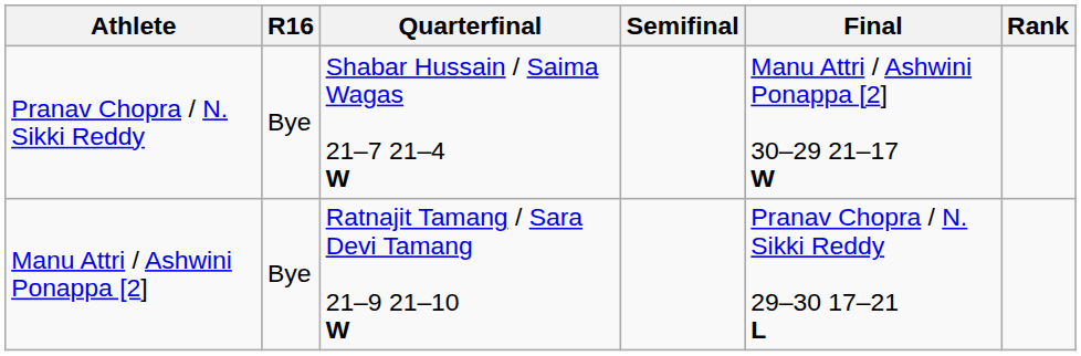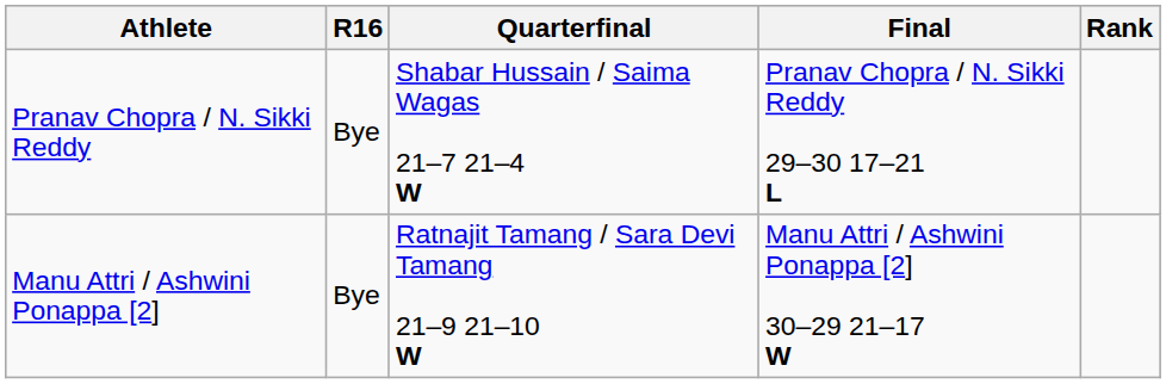- column: Semifinal
Pranav Chopra / N. Sikki Reddy | Final: Manu Attri / Ashwini Ponappa [2] 30–29 21–17 W -> Pranav Chopra / N. Sikki Reddy 29–30 17–21 L
Manu Attri / Ashwini Ponappa [2] | Final: Pranav Chopra / N. Sikki Reddy 29–30 17–21 L -> Manu Attri / Ashwini Ponappa [2] 30–29 21–17 W
